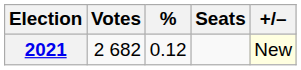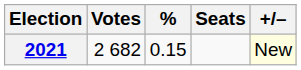2021 | %: 0.12 -> 0.15
